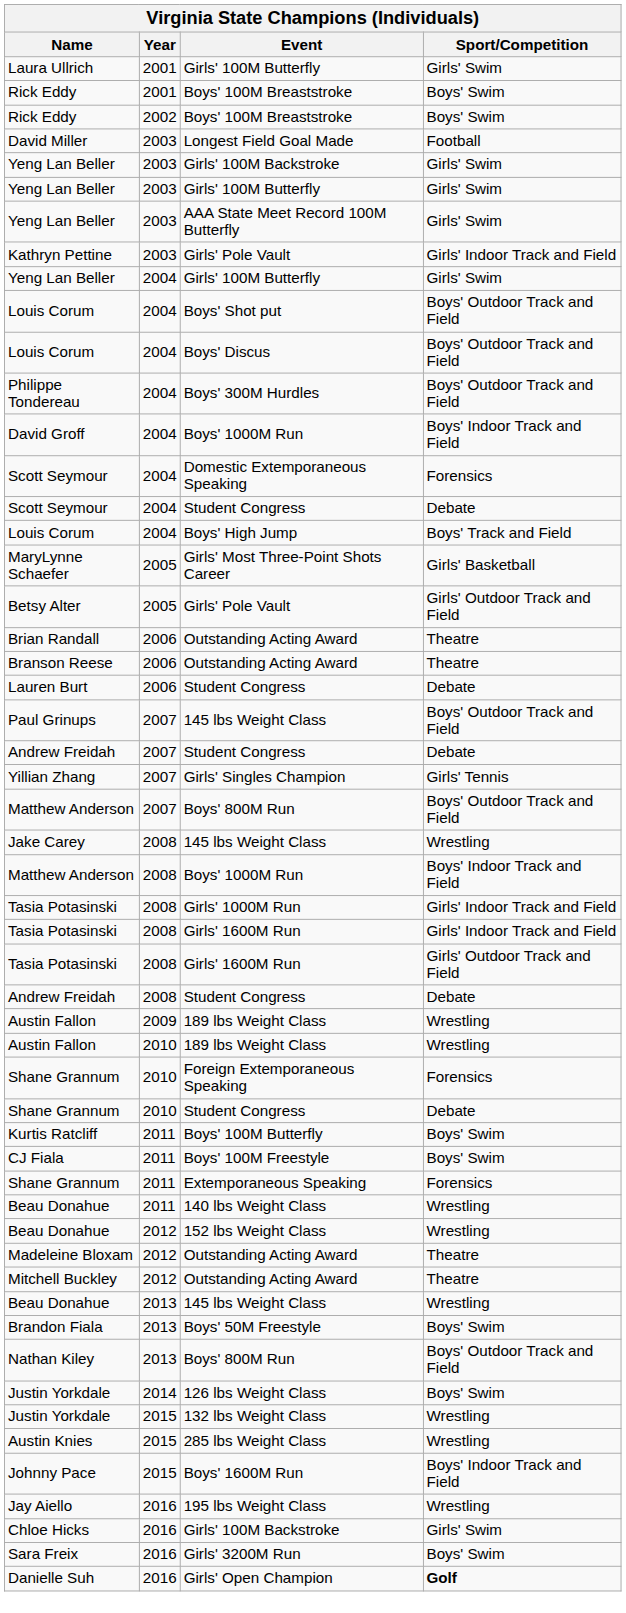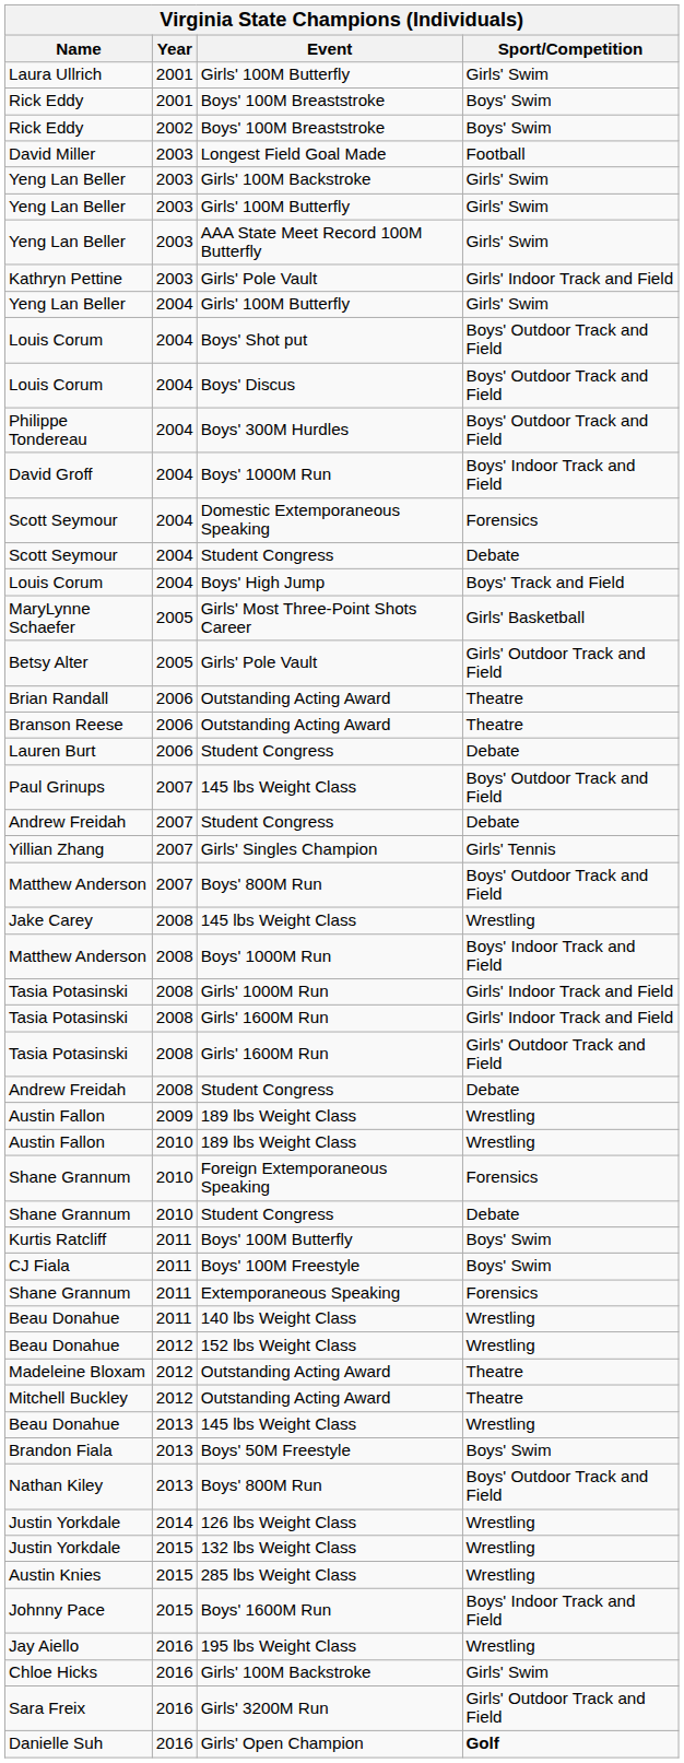Justin Yorkdale / 126 lbs Weight Class | Sport/Competition: Boys' Swim -> Wrestling
Sara Freix | Sport/Competition: Boys' Swim -> Girls' Outdoor Track and Field
